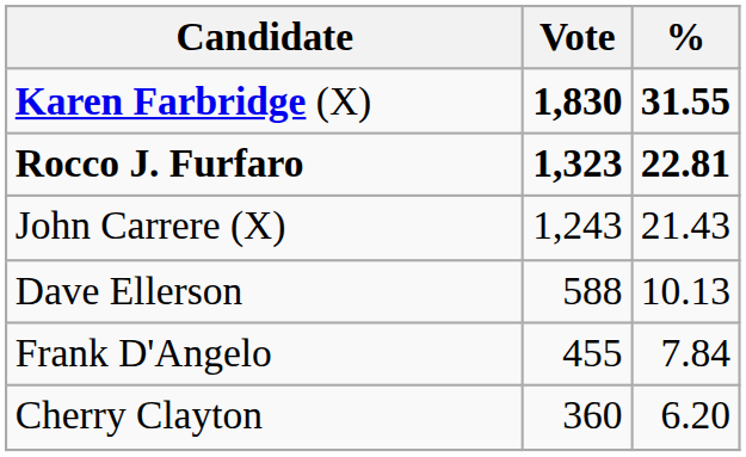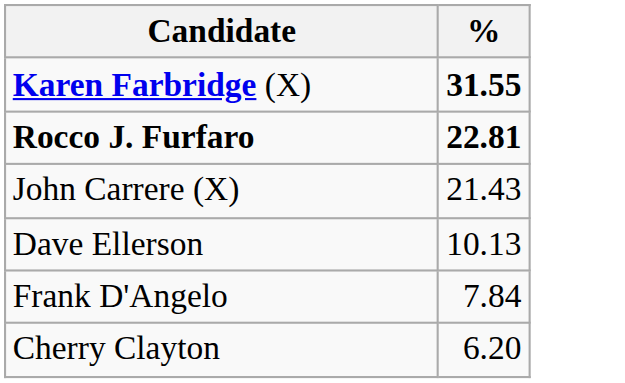- column: Vote | 1,830 | 1,323 | 1,243 | 588 | 455 | 360
